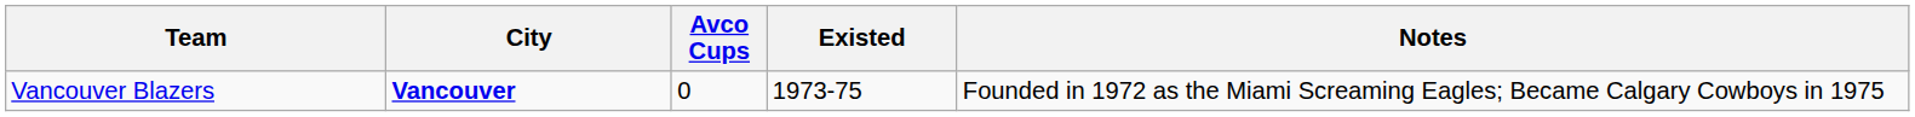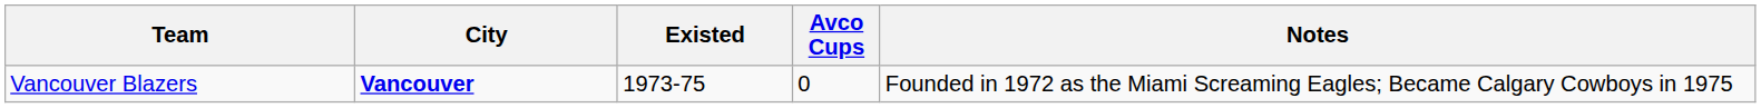columns swapped: Existed <-> Avco Cups
